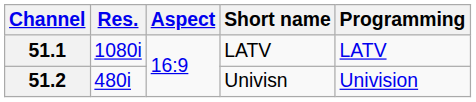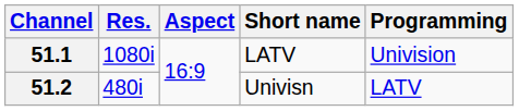51.1 | Programming: LATV -> Univision
51.2 | Programming: Univision -> LATV
